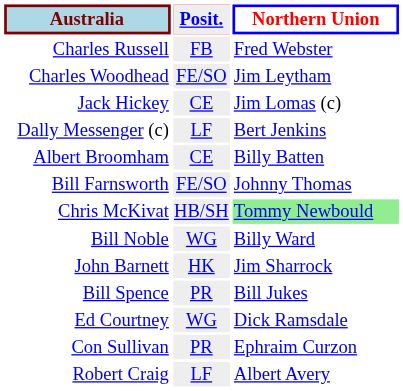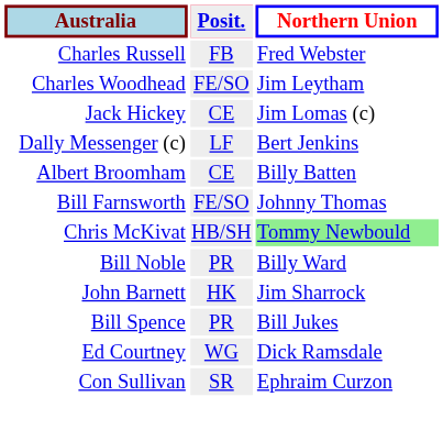Bill Noble | Posit.: WG -> PR
Con Sullivan | Posit.: PR -> SR
- row: Robert Craig | LF | Albert Avery
